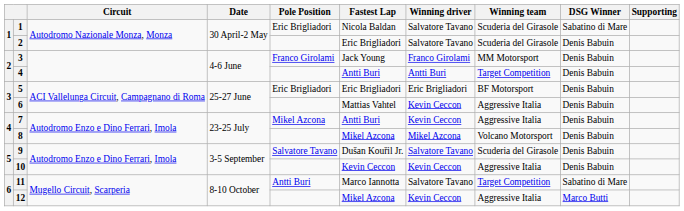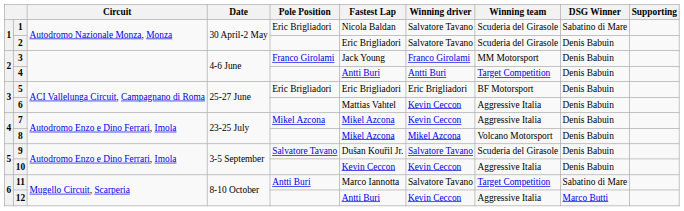7 | Fastest Lap: Antti Buri -> Mikel Azcona
12 | Fastest Lap: Mikel Azcona -> Antti Buri
